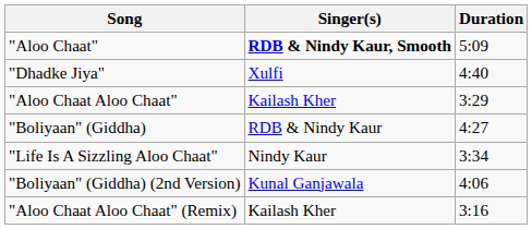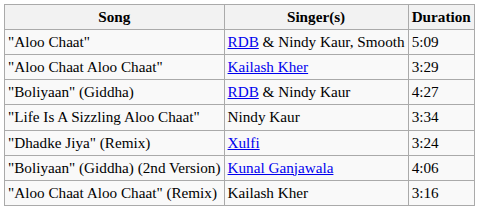"Aloo Chaat" | Singer(s): bold -> normal
- row: "Dhadke Jiya" | Xulfi | 4:40
+ row: "Dhadke Jiya" (Remix) | Xulfi | 3:24
